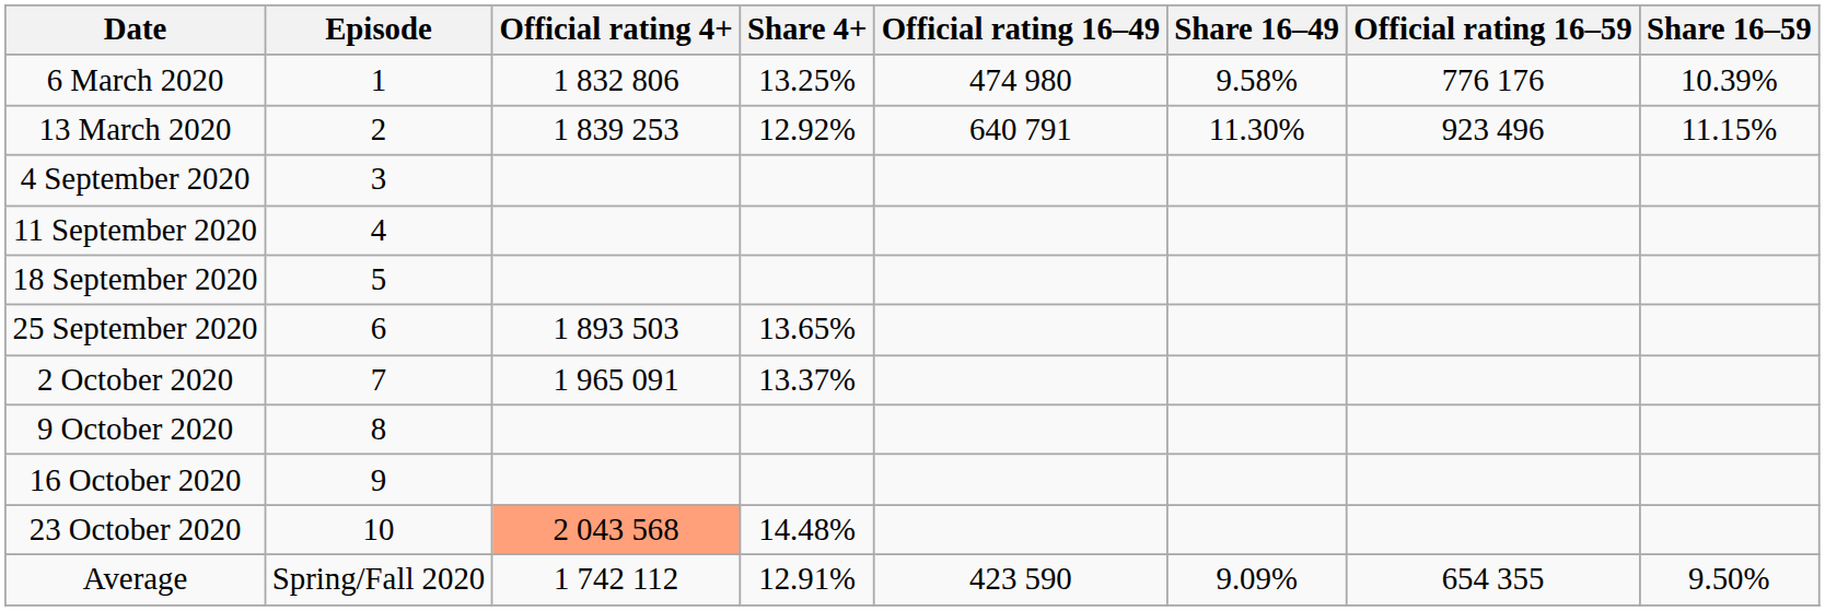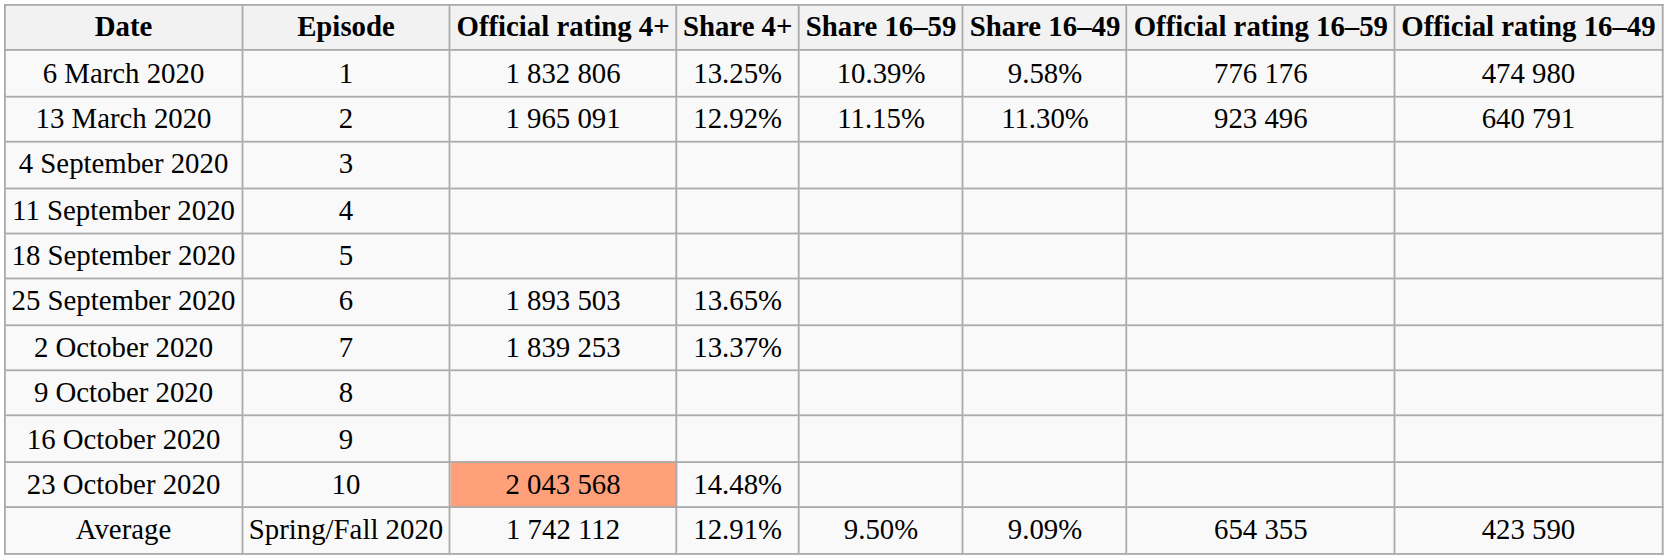columns swapped: Official rating 16–49 <-> Share 16–59
13 March 2020 | Official rating 4+: 1 839 253 -> 1 965 091
2 October 2020 | Official rating 4+: 1 965 091 -> 1 839 253
